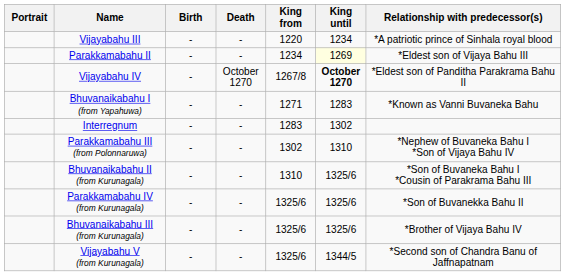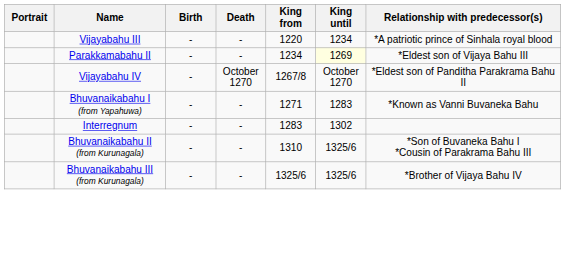Vijayabahu IV | King until: bold -> normal
- row: Parakkamabahu III (from Polonnaruwa) | - | - | 1302 | 1310 | *Nephew of Buvaneka Bahu I *Son of Vijaya Bahu IV
- row: Parakkamabahu IV (from Kurunagala) | - | - | 1325/6 | 1325/6 | *Son of Buvanekka Bahu II
- row: Vijayabahu V (from Kurunagala) | - | - | 1325/6 | 1344/5 | *Second son of Chandra Banu of Jaffnapatnam
